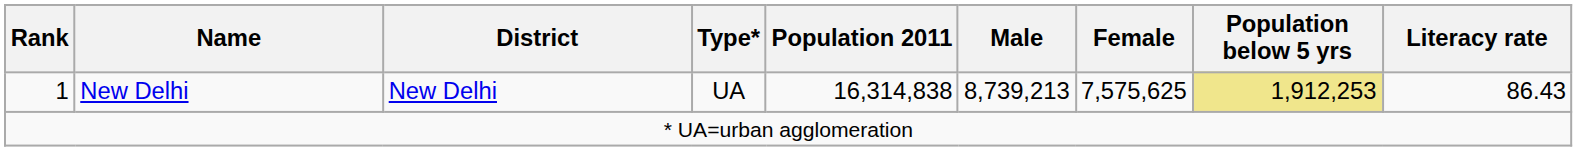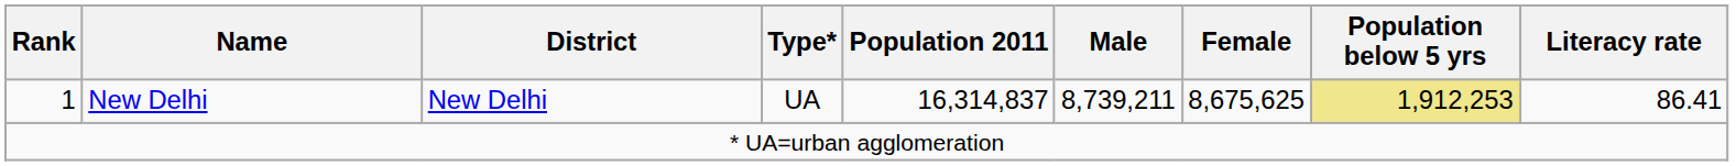1 | Population 2011: 16,314,838 -> 16,314,837
1 | Male: 8,739,213 -> 8,739,211
1 | Female: 7,575,625 -> 8,675,625
1 | Literacy rate: 86.43 -> 86.41
